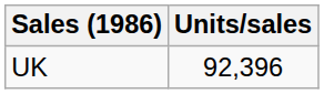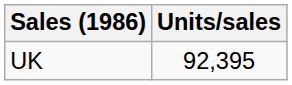UK | Units/sales: 92,396 -> 92,395
